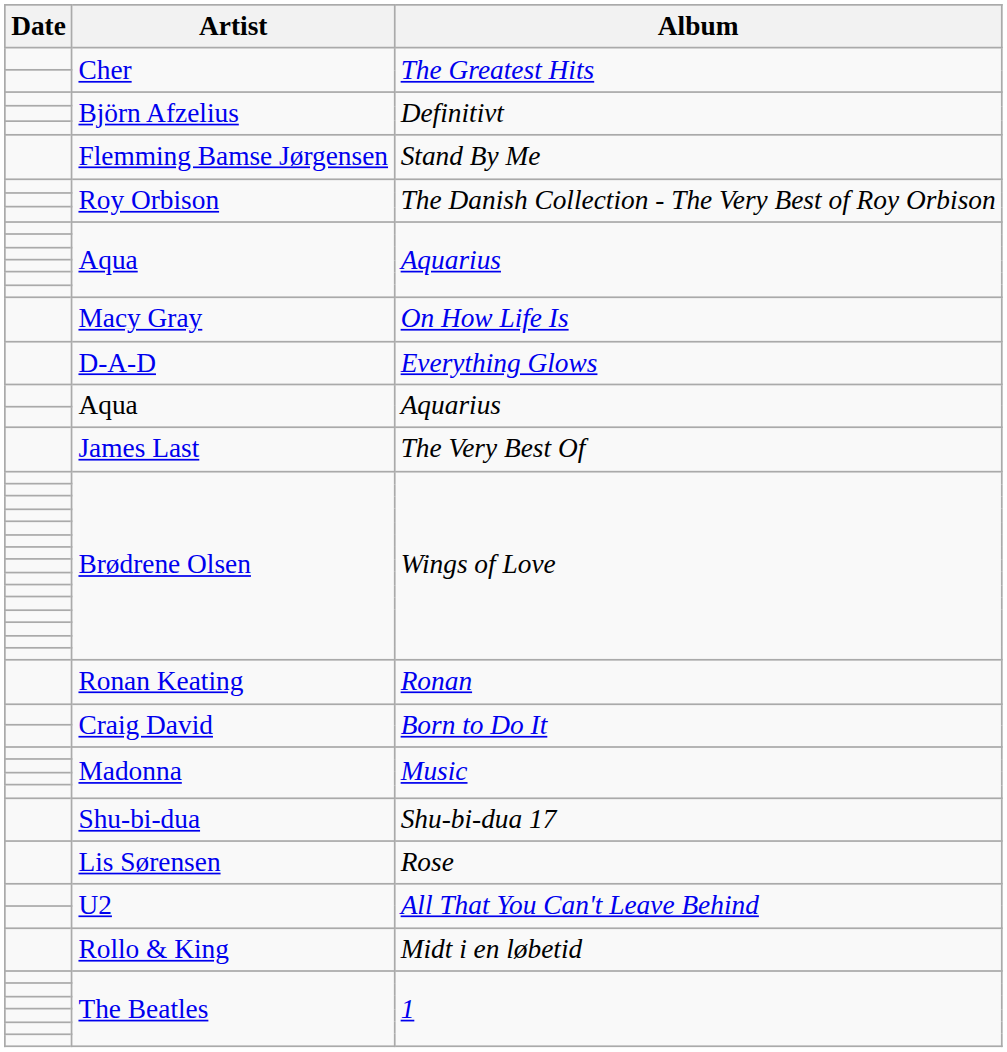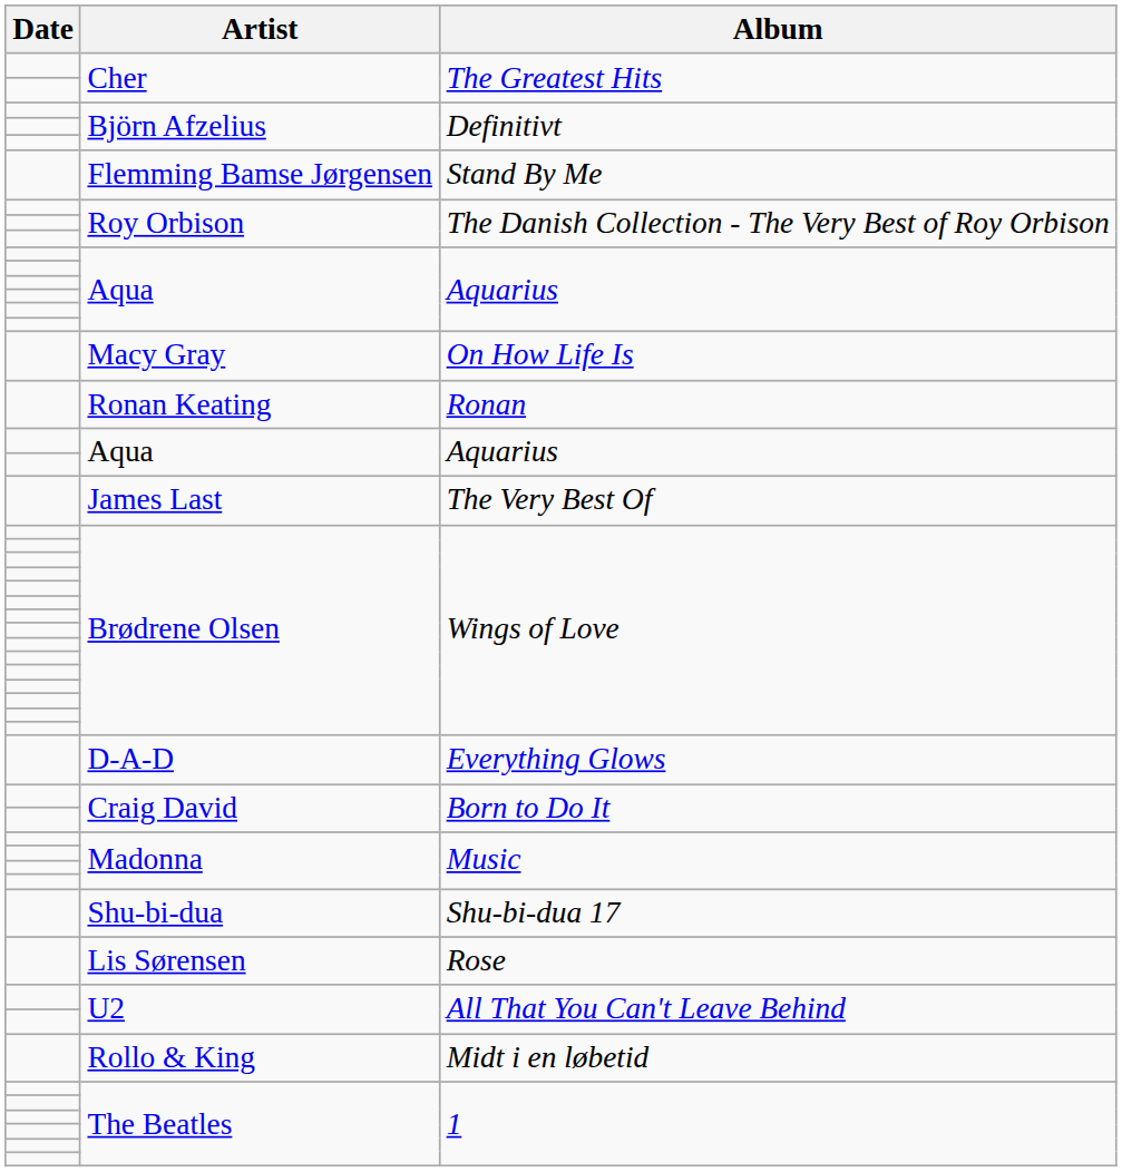rows swapped: D-A-D <-> Ronan Keating
